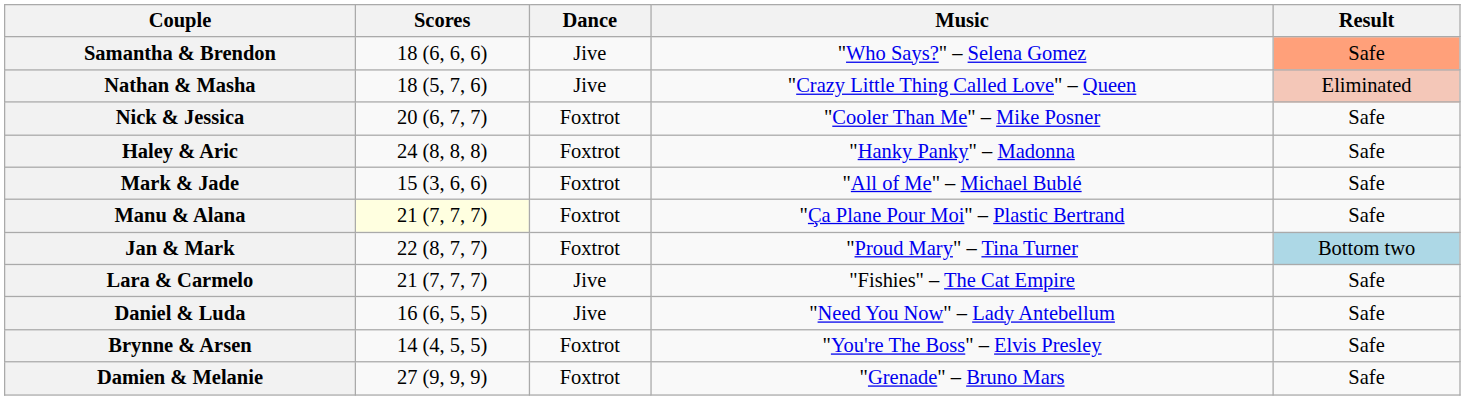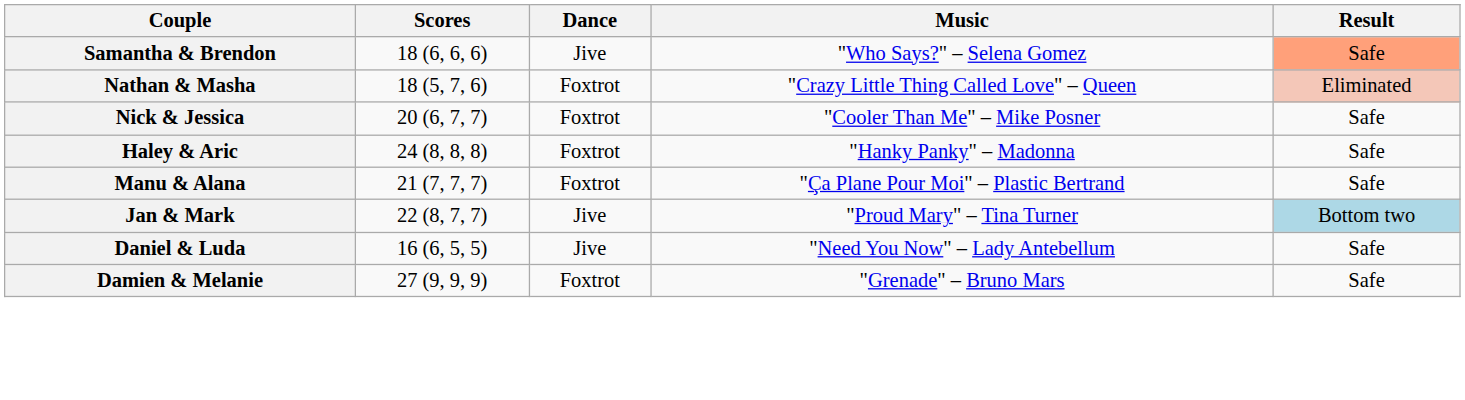Nathan & Masha | Dance: Jive -> Foxtrot
- row: Mark & Jade | 15 (3, 6, 6) | Foxtrot | "All of Me" – Michael Bublé | Safe
Manu & Alana | Scores: lightyellow background -> no background
Jan & Mark | Dance: Foxtrot -> Jive
- row: Lara & Carmelo | 21 (7, 7, 7) | Jive | "Fishies" – The Cat Empire | Safe
- row: Brynne & Arsen | 14 (4, 5, 5) | Foxtrot | "You're The Boss" – Elvis Presley | Safe
